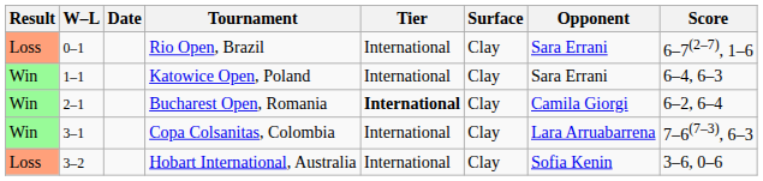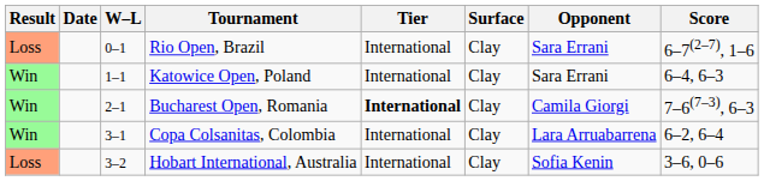columns swapped: W–L <-> Date
Bucharest Open, Romania | Score: 6–2, 6–4 -> 7–6(7–3), 6–3
Copa Colsanitas, Colombia | Score: 7–6(7–3), 6–3 -> 6–2, 6–4
